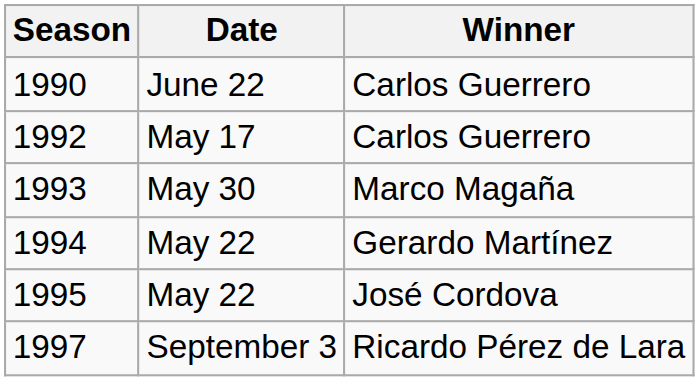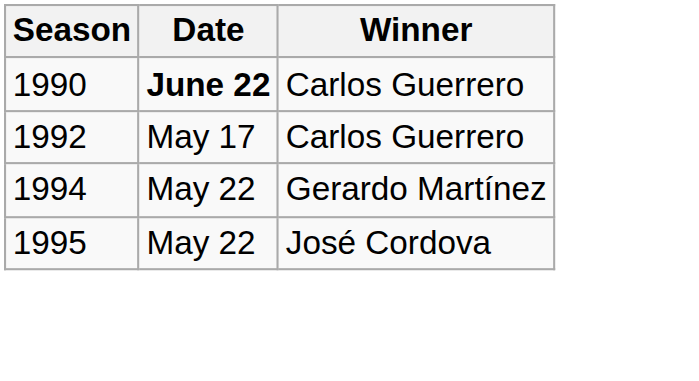1990 | Date: normal -> bold
- row: 1993 | May 30 | Marco Magaña
- row: 1997 | September 3 | Ricardo Pérez de Lara
